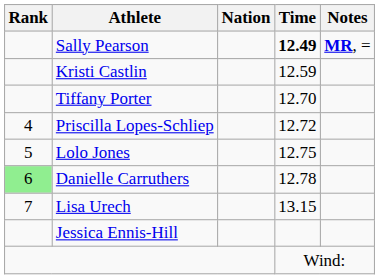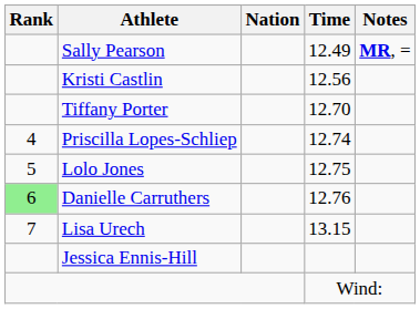Sally Pearson | Time: bold -> normal
Kristi Castlin | Time: 12.59 -> 12.56
Priscilla Lopes-Schliep | Time: 12.72 -> 12.74
Danielle Carruthers | Time: 12.78 -> 12.76
